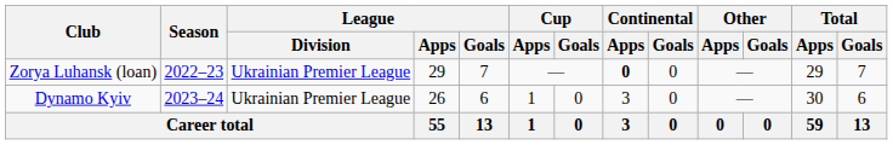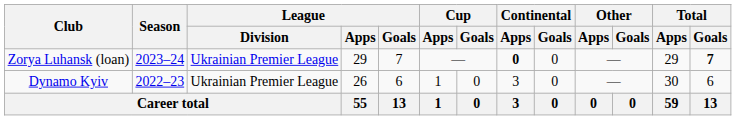Zorya Luhansk (loan) | Season: 2022–23 -> 2023–24
Zorya Luhansk (loan) | Total / Goals: normal -> bold
Dynamo Kyiv | Season: 2023–24 -> 2022–23
